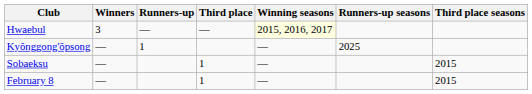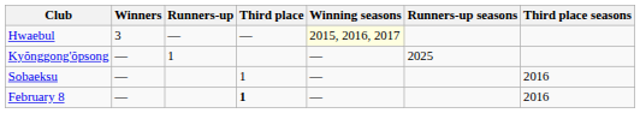Sobaeksu | Third place seasons: 2015 -> 2016
February 8 | Third place: normal -> bold
February 8 | Third place seasons: 2015 -> 2016
